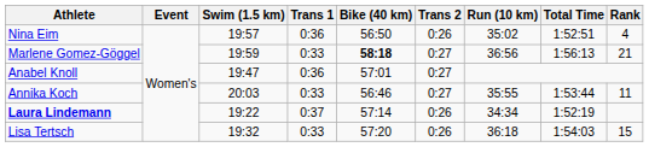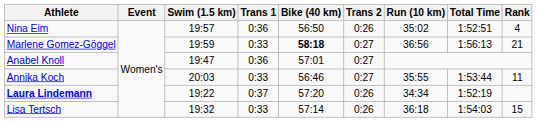Laura Lindemann | Bike (40 km): 57:14 -> 57:20
Lisa Tertsch | Bike (40 km): 57:20 -> 57:14
